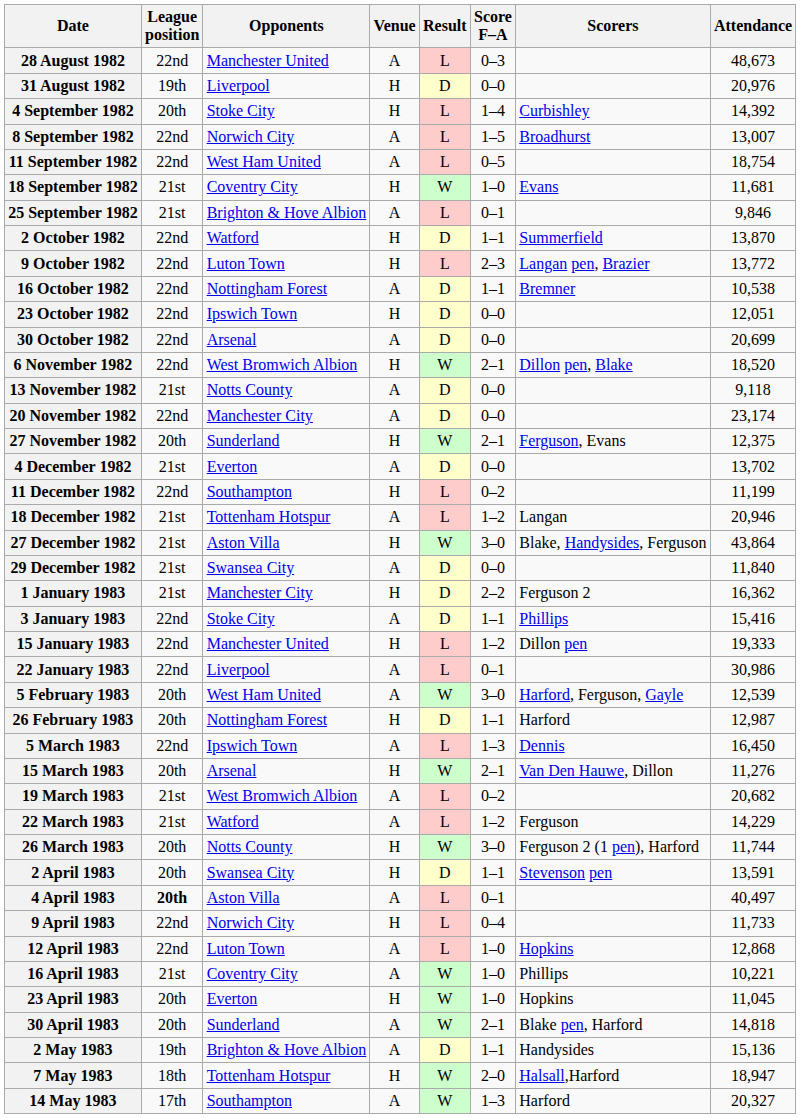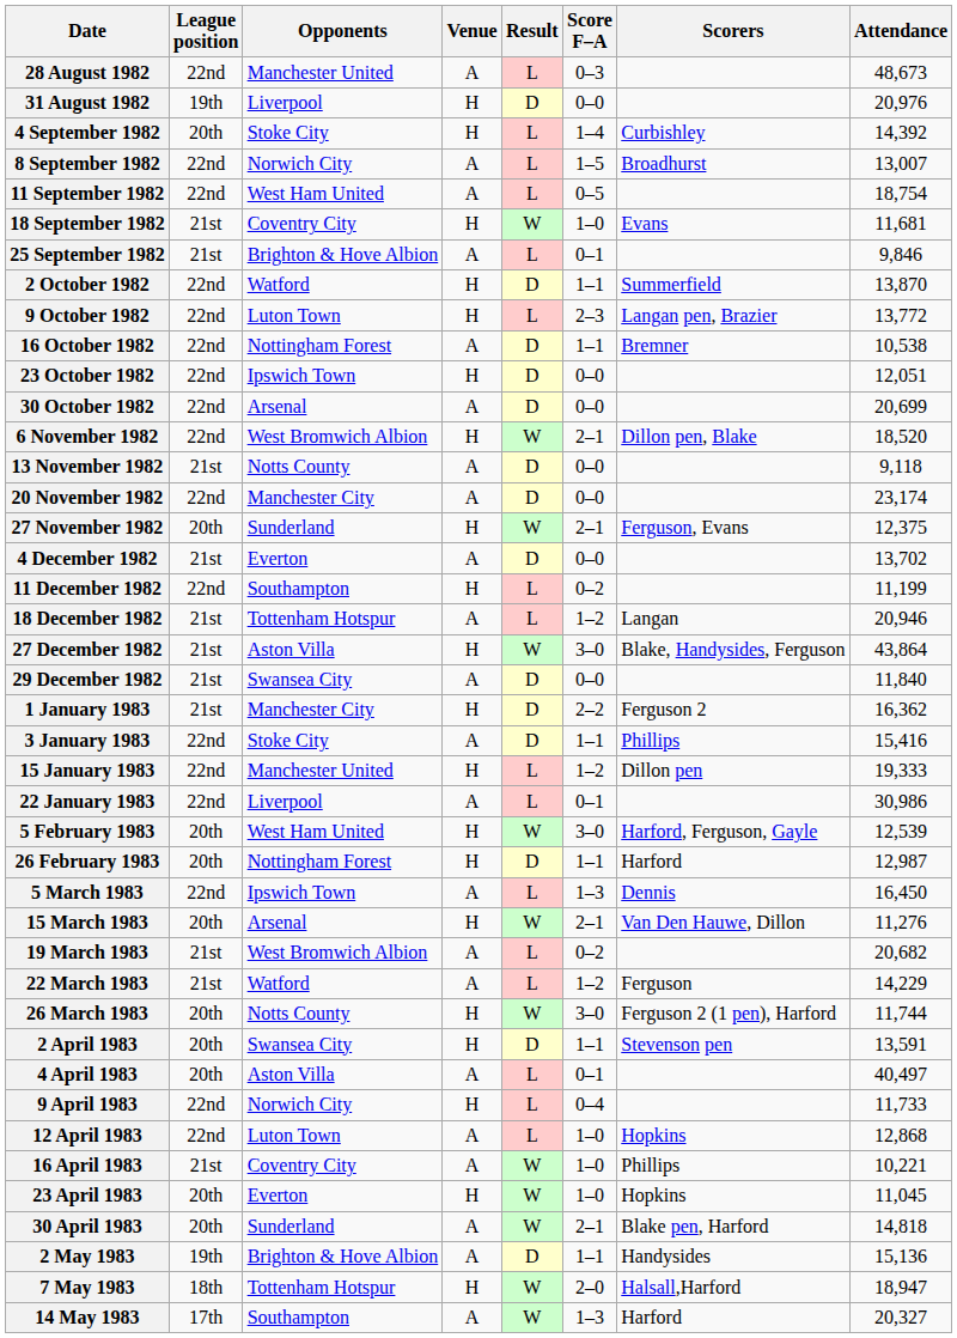5 February 1983 | Venue: A -> H
4 April 1983 | League position: bold -> normal
